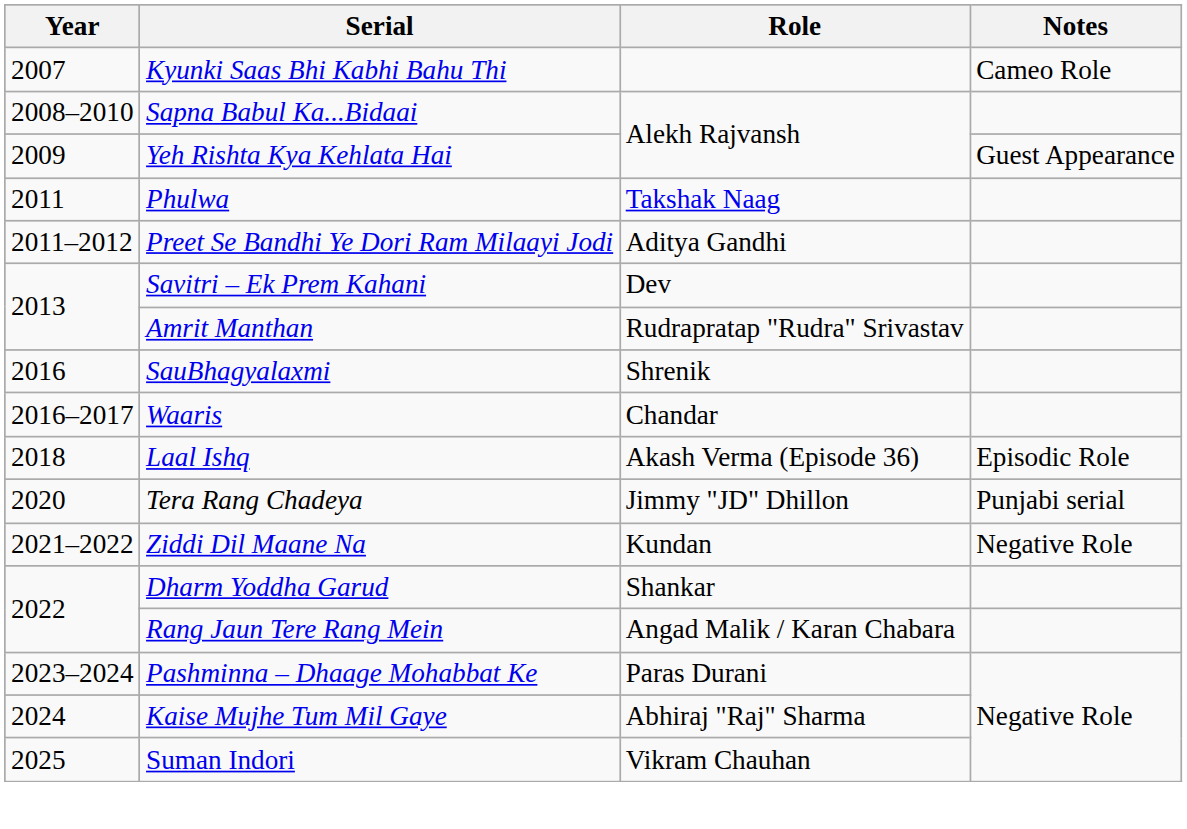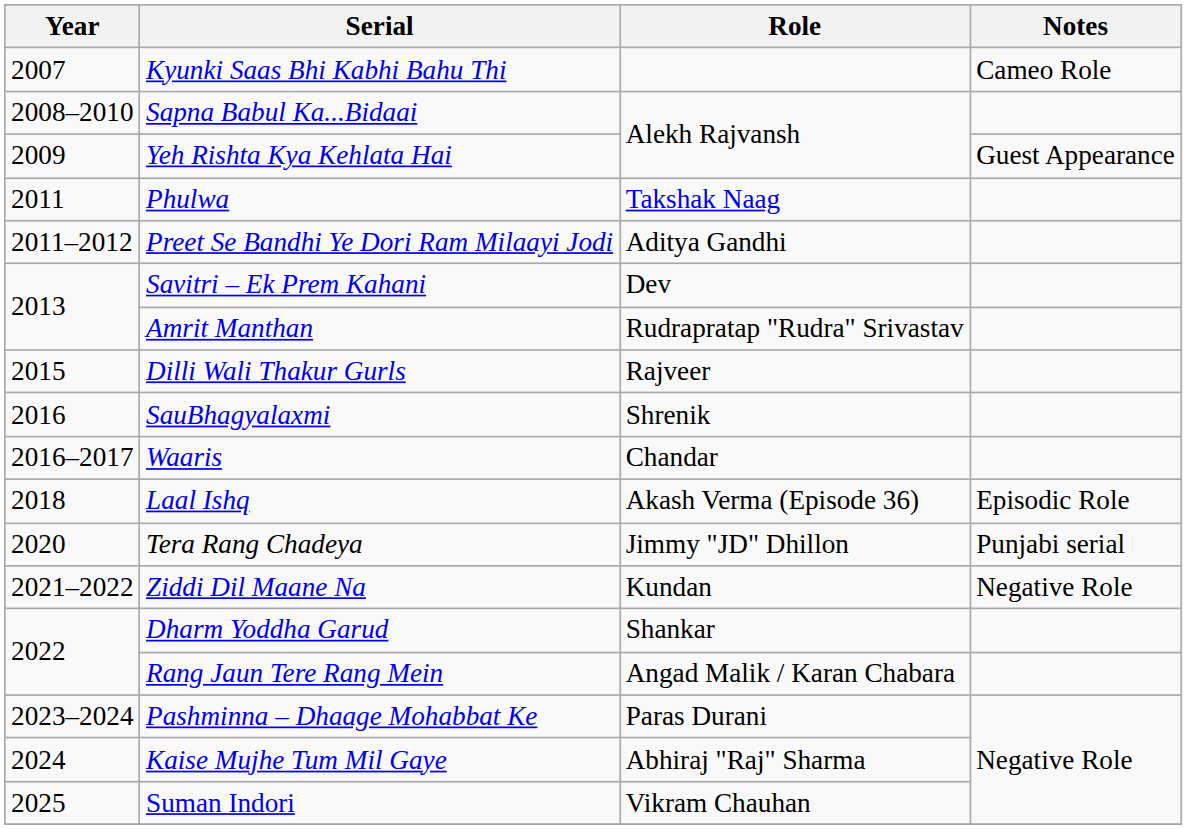+ row: 2015 | Dilli Wali Thakur Gurls | Rajveer
